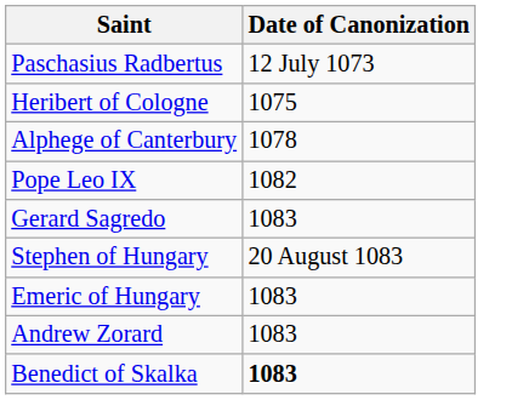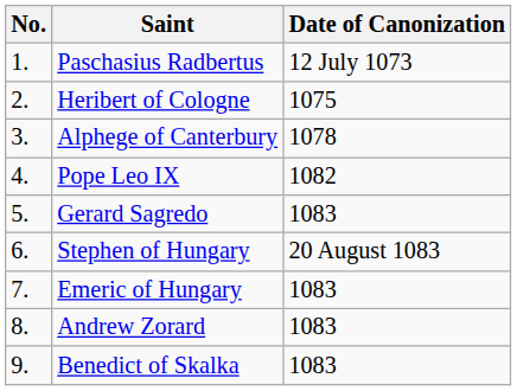+ column: No. | 1. | 2. | 3. | 4. | 5. | 6. | 7. | 8. | 9.
Benedict of Skalka | Date of Canonization: bold -> normal
